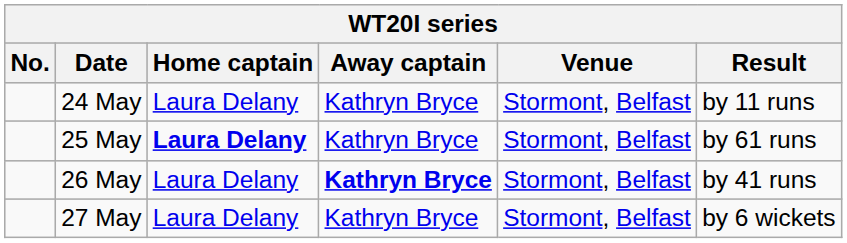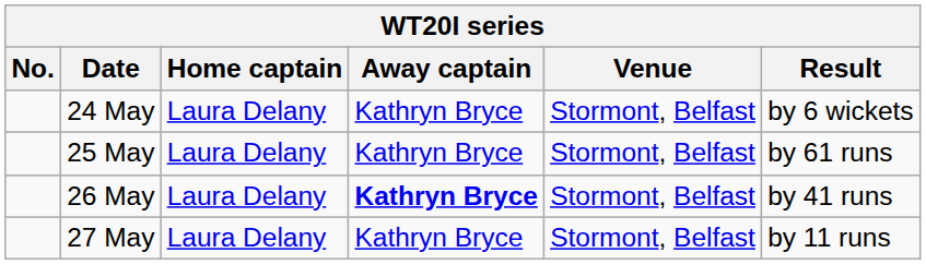24 May | Result: by 11 runs -> by 6 wickets
25 May | Home captain: bold -> normal
27 May | Result: by 6 wickets -> by 11 runs
